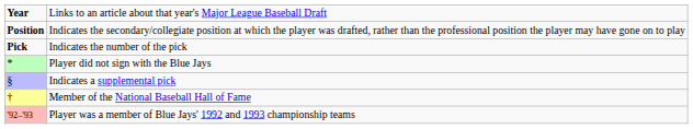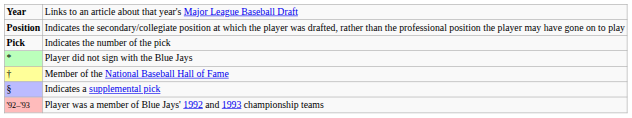rows swapped: Indicates a supplemental pick <-> Member of the National Baseball Hall of Fame
